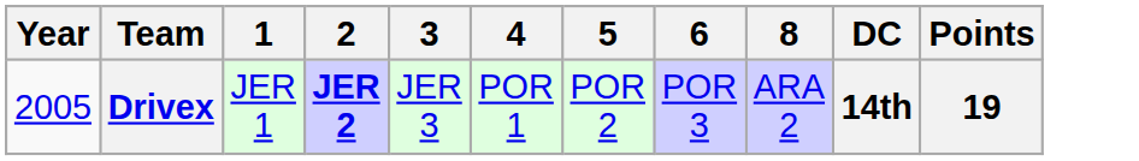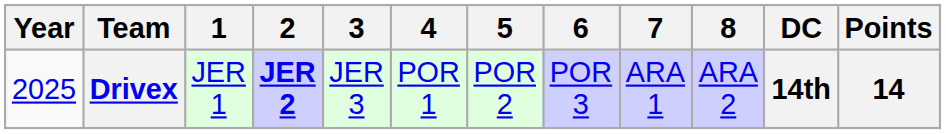+ column: 7 | ARA 1
Drivex | Year: 2005 -> 2025
Drivex | Points: 19 -> 14
